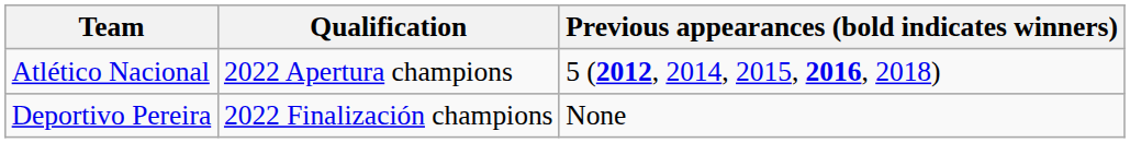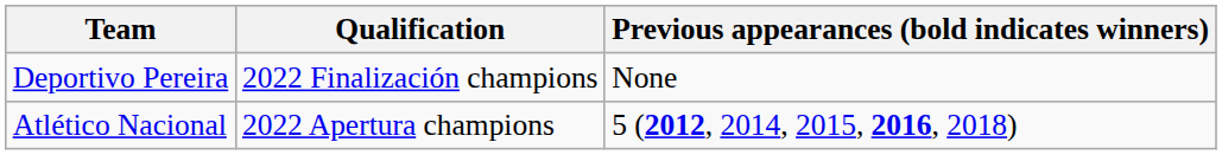rows swapped: Atlético Nacional <-> Deportivo Pereira
